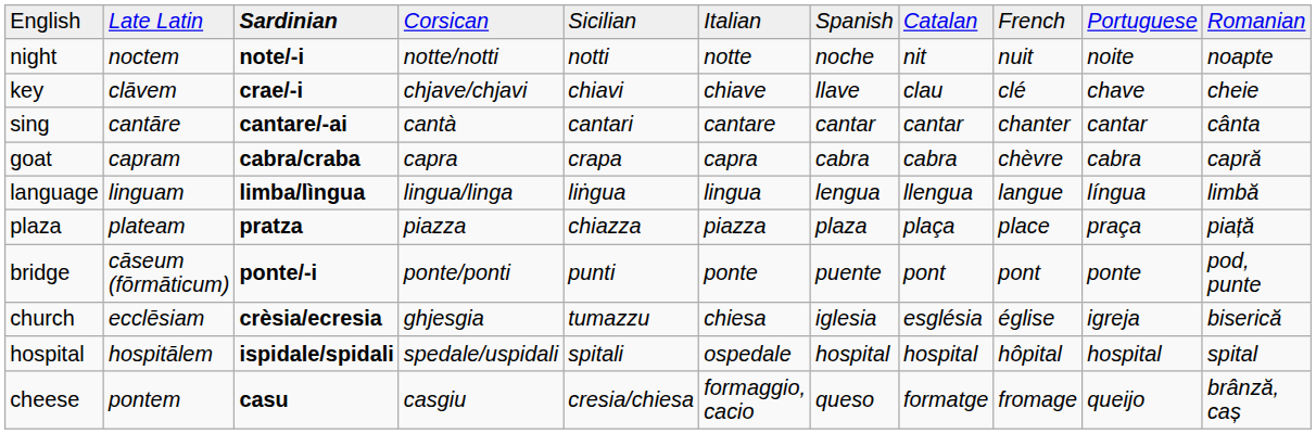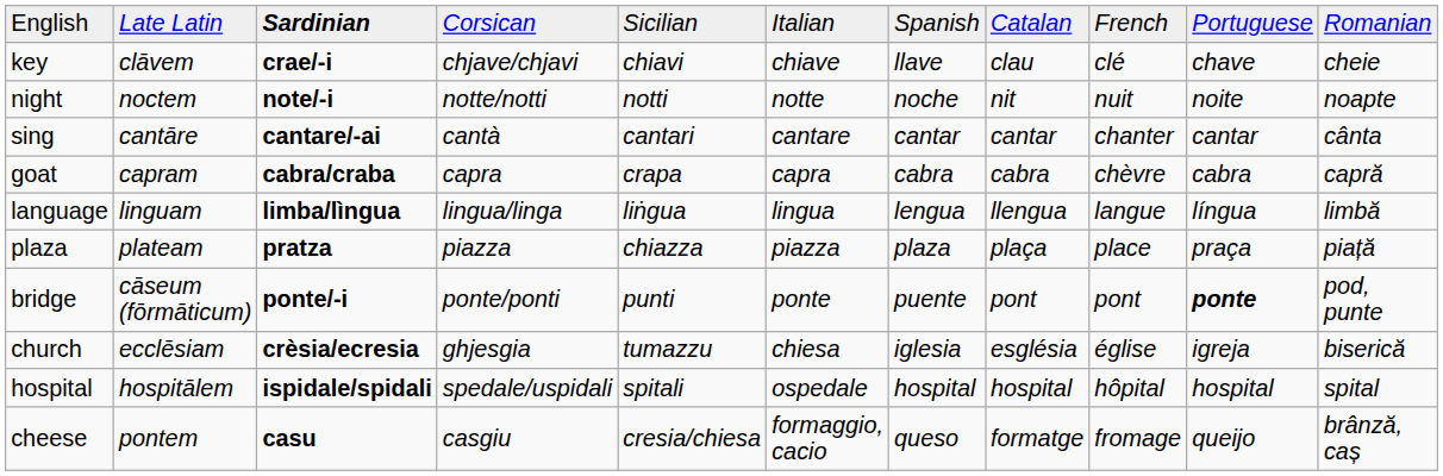rows swapped: key <-> night
bridge | column 10: normal -> bold
